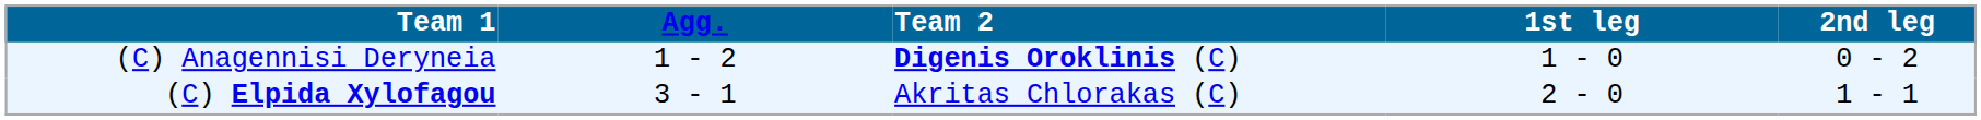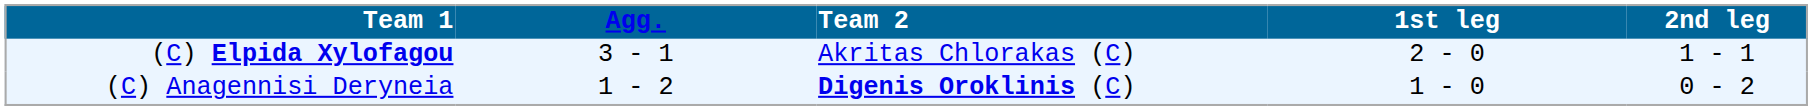rows swapped: (C) Anagennisi Deryneia <-> (C) Elpida Xylofagou
